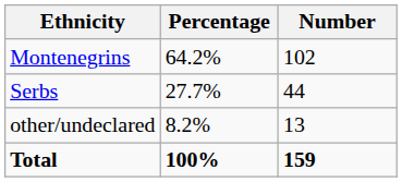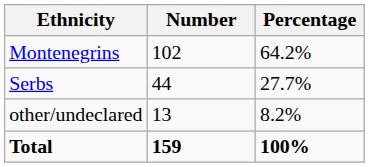columns swapped: Number <-> Percentage
